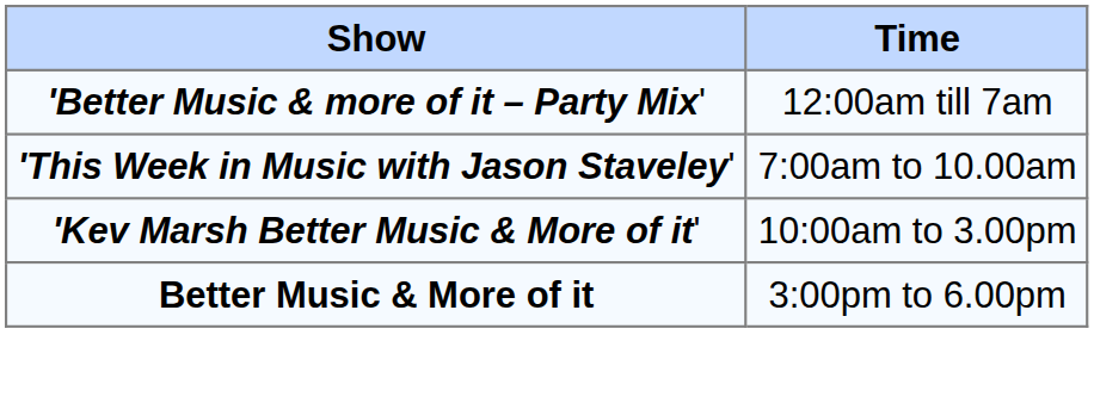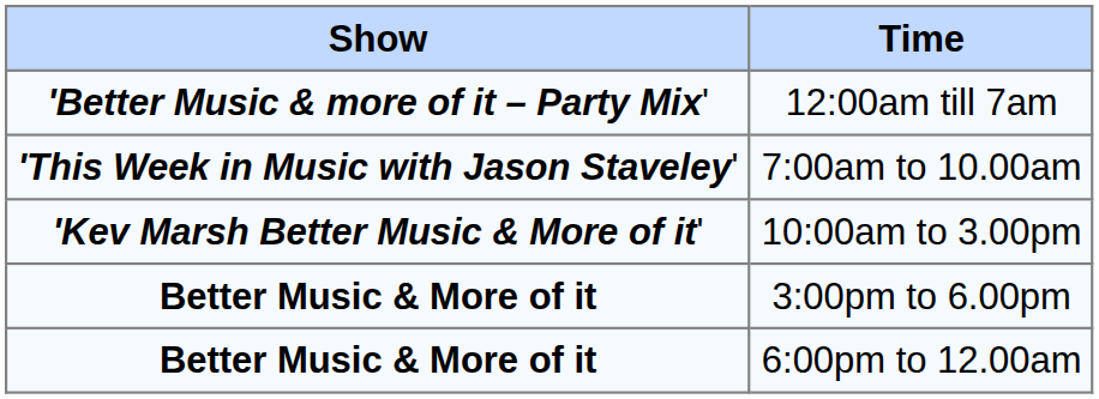+ row: Better Music & More of it | 6:00pm to 12.00am
